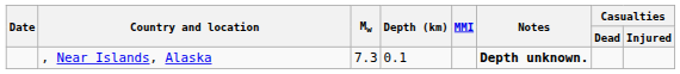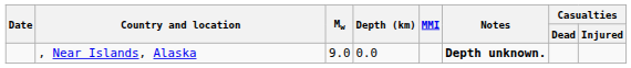, Near Islands, Alaska | Mw: 7.3 -> 9.0
, Near Islands, Alaska | Depth (km): 0.1 -> 0.0
